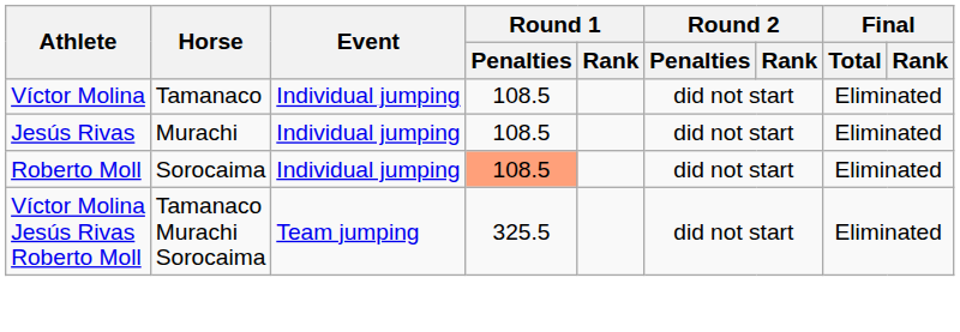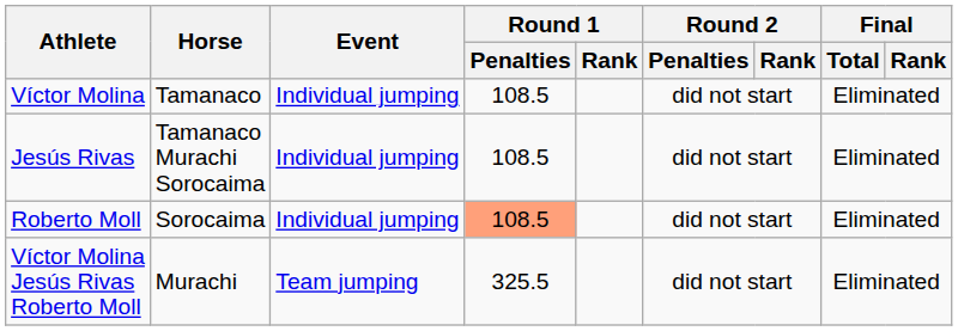Jesús Rivas | Horse: Murachi -> Tamanaco Murachi Sorocaima
Víctor Molina Jesús Rivas Roberto Moll | Horse: Tamanaco Murachi Sorocaima -> Murachi
